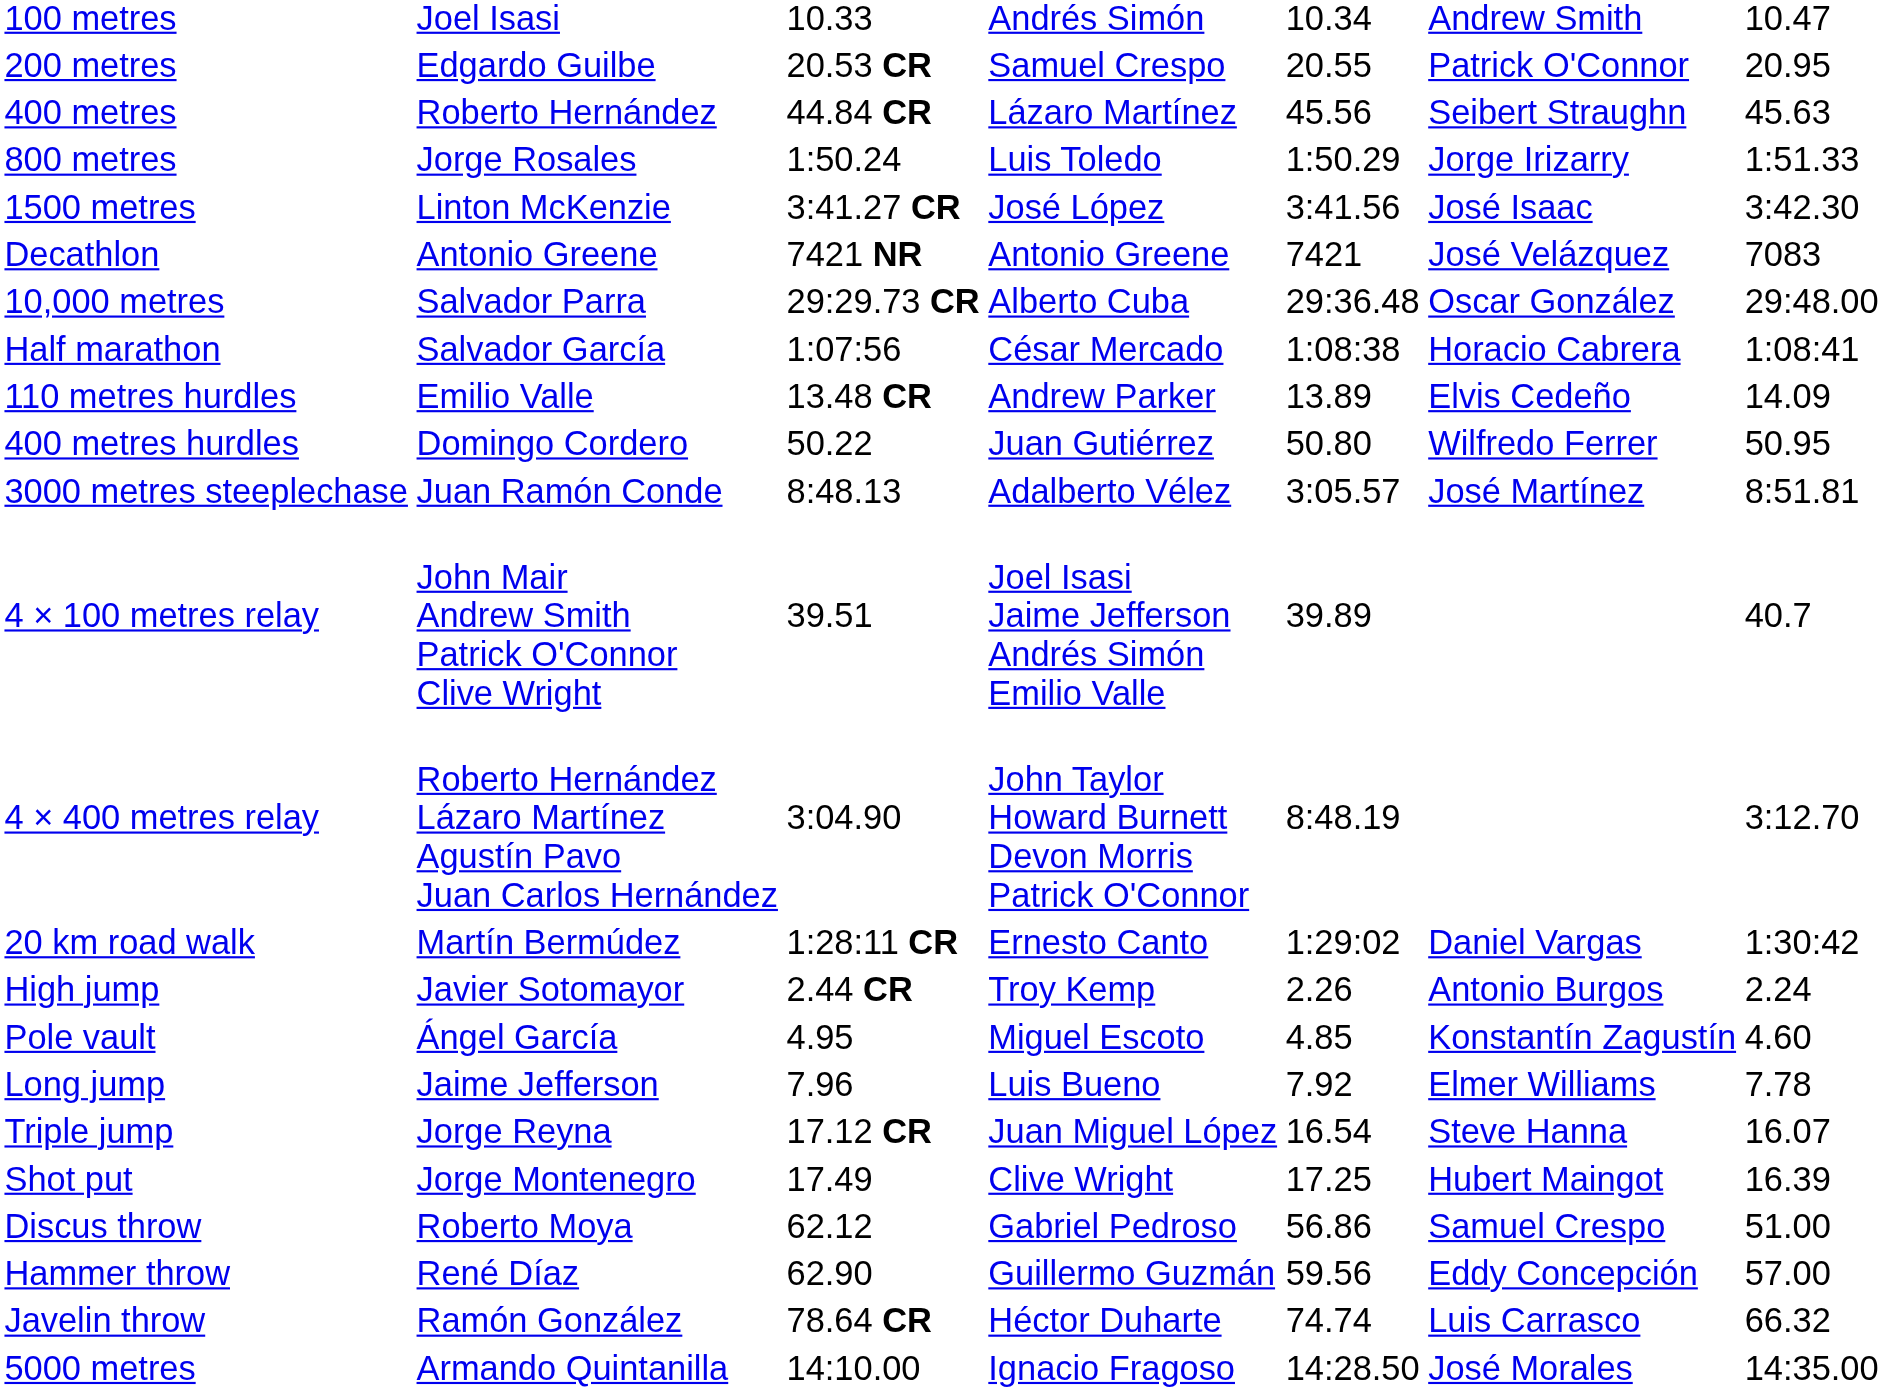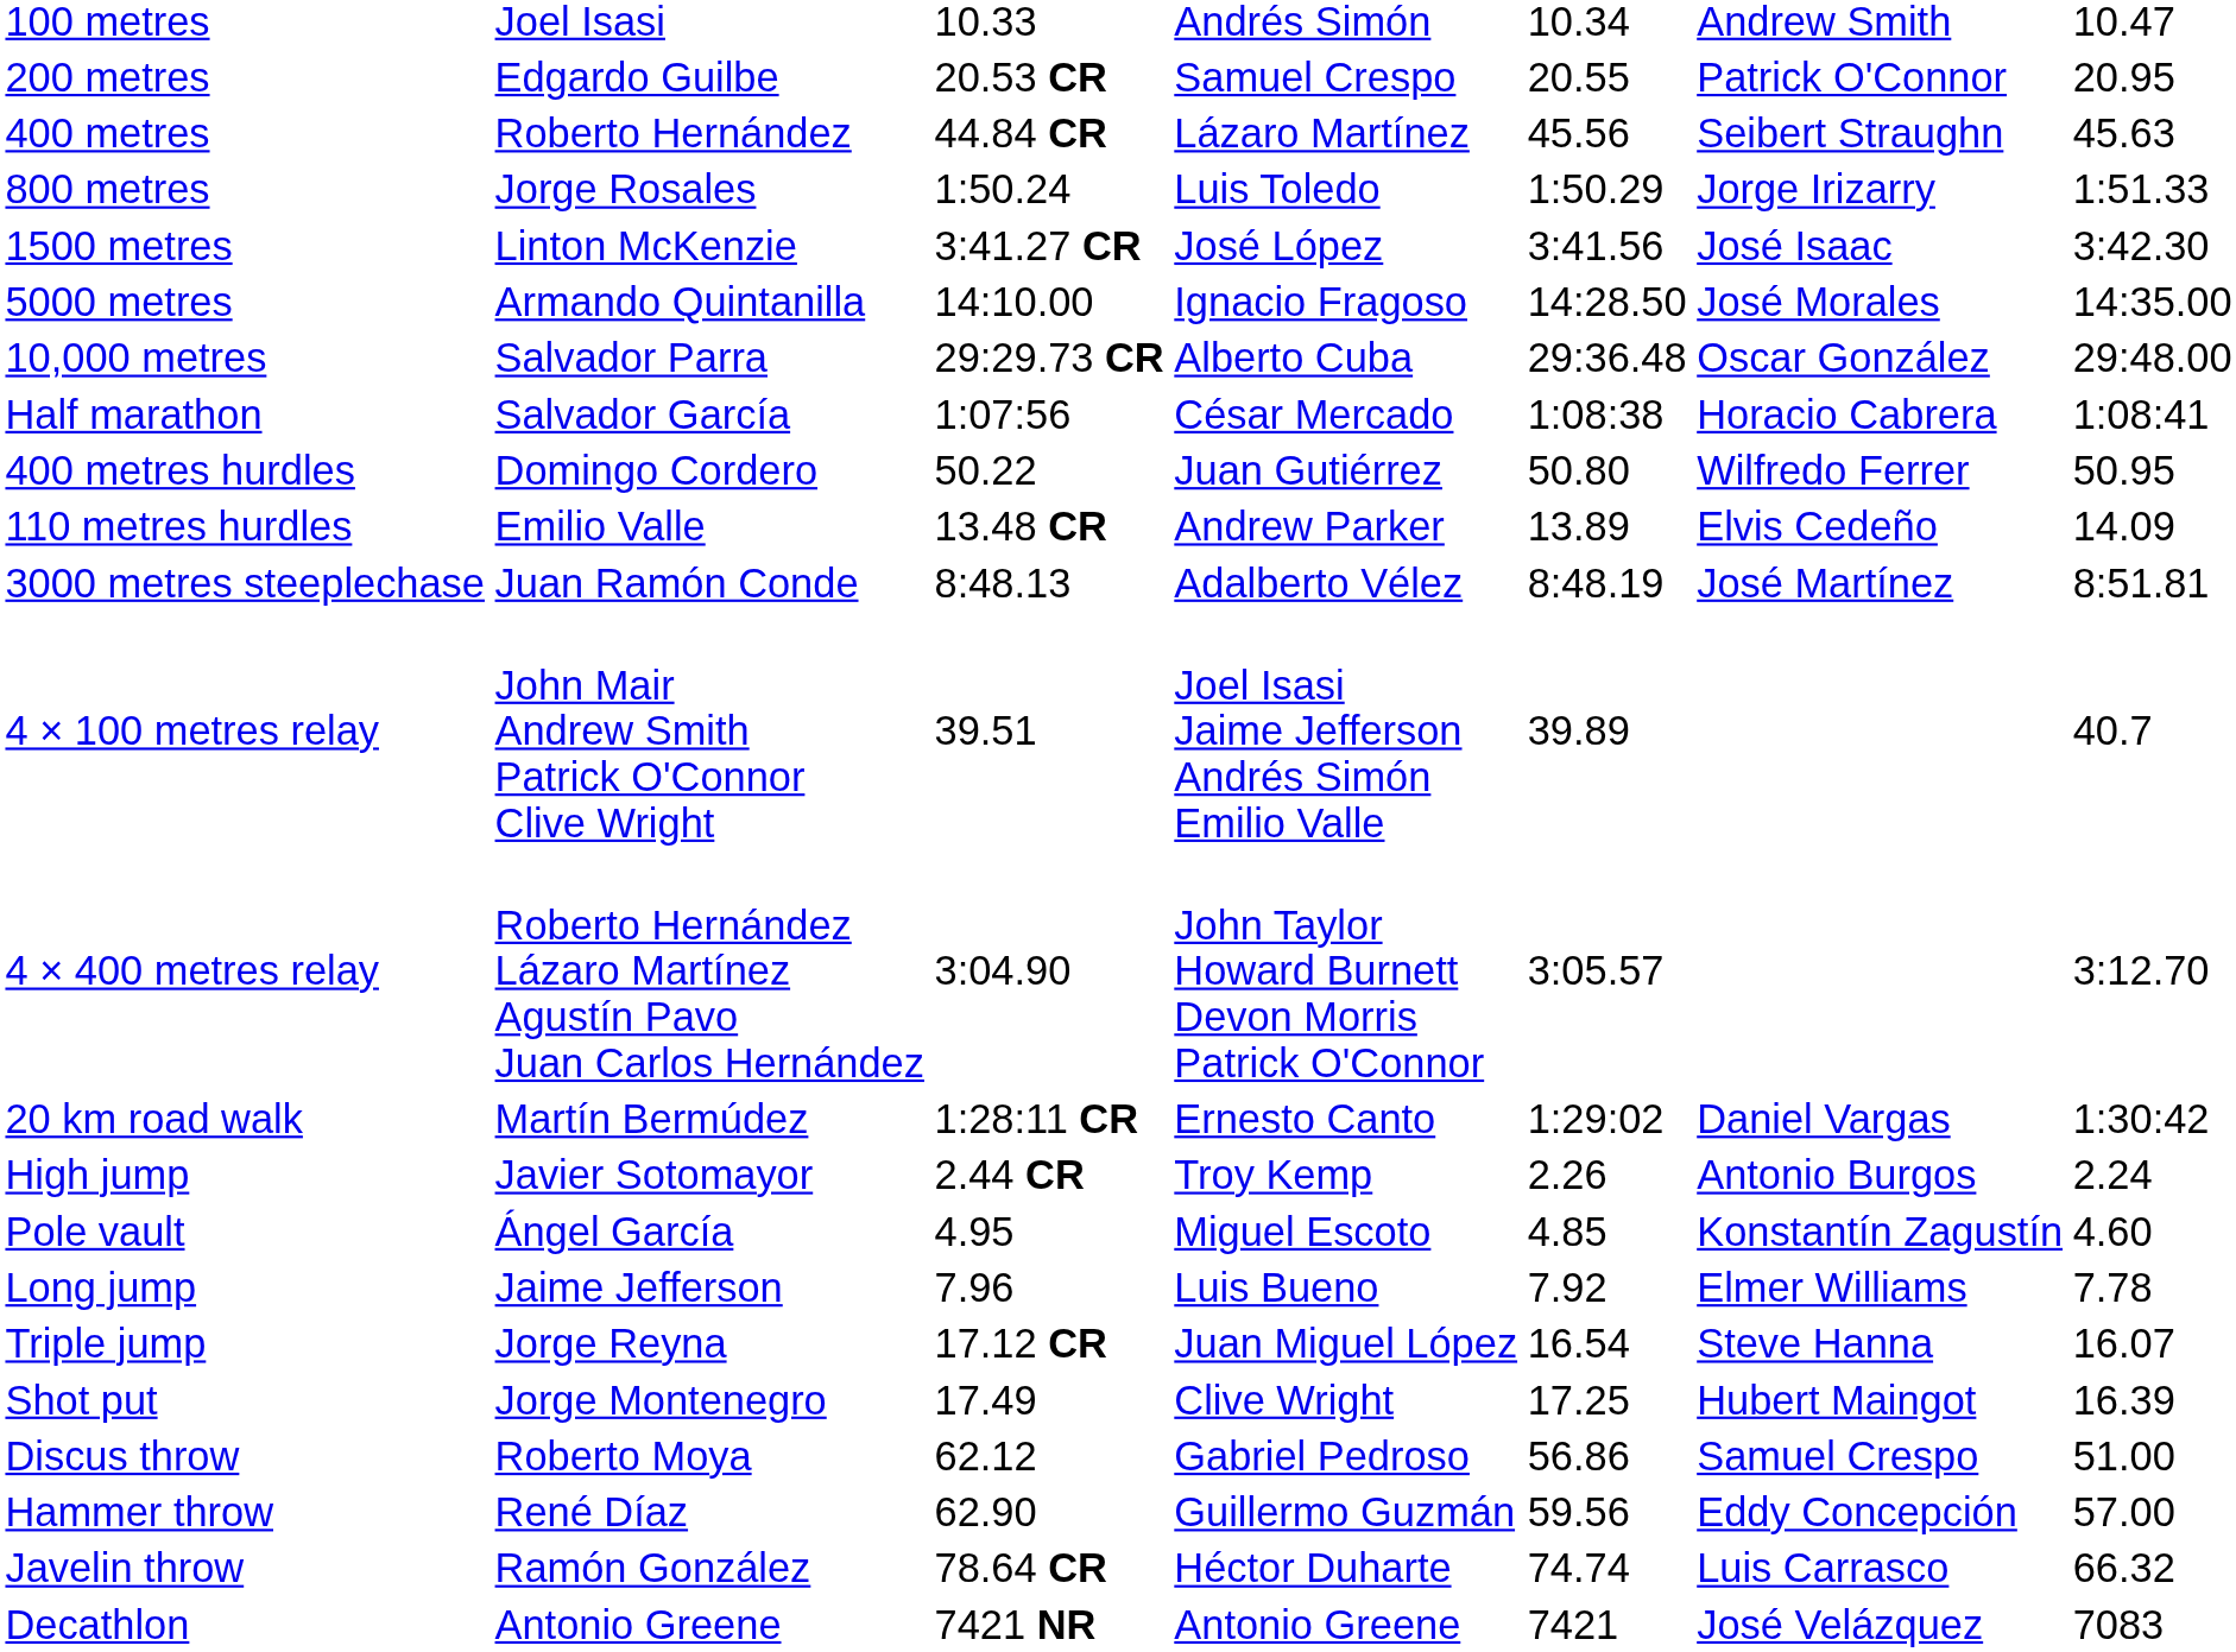rows swapped: 5000 metres <-> Decathlon
rows swapped: 110 metres hurdles <-> 400 metres hurdles
3000 metres steeplechase | column 5: 3:05.57 -> 8:48.19
4 × 400 metres relay | column 5: 8:48.19 -> 3:05.57
